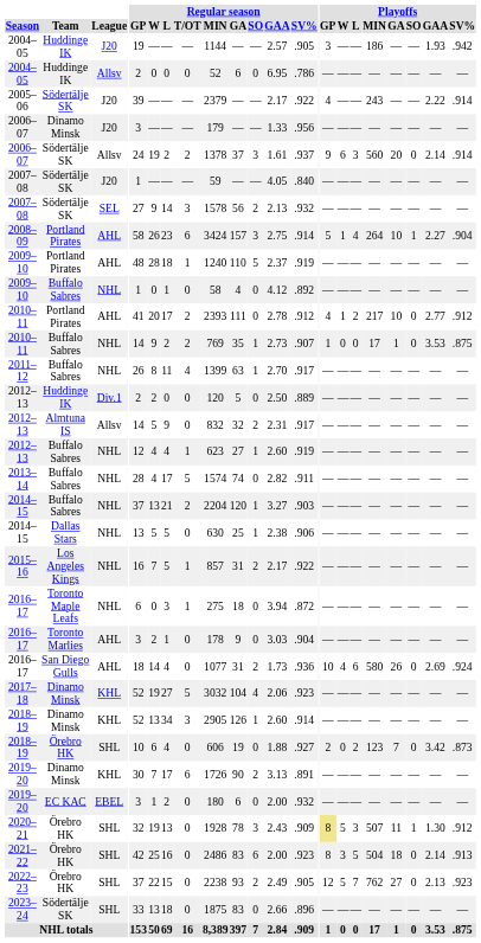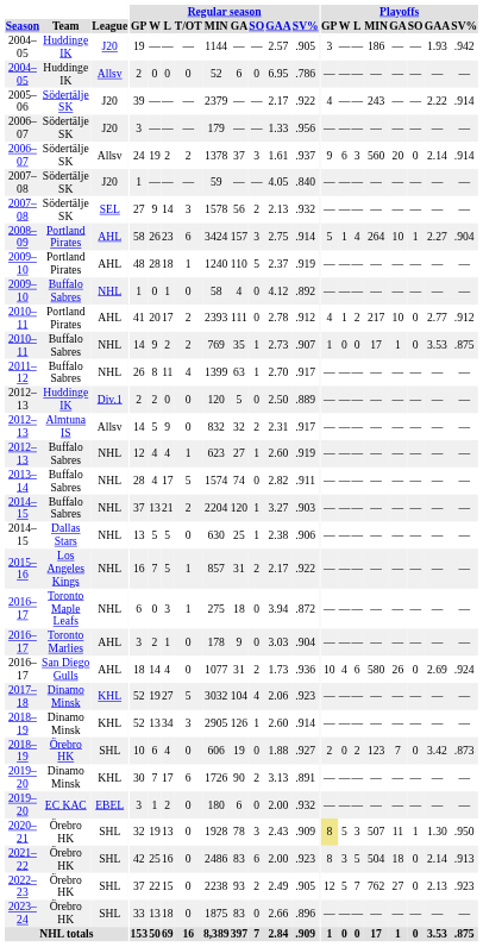2006–07 / J20 | Team: Dinamo Minsk -> Södertälje SK
2020–21 | Playoffs / SV%: .912 -> .950
2023–24 | Team: Södertälje SK -> Örebro HK
